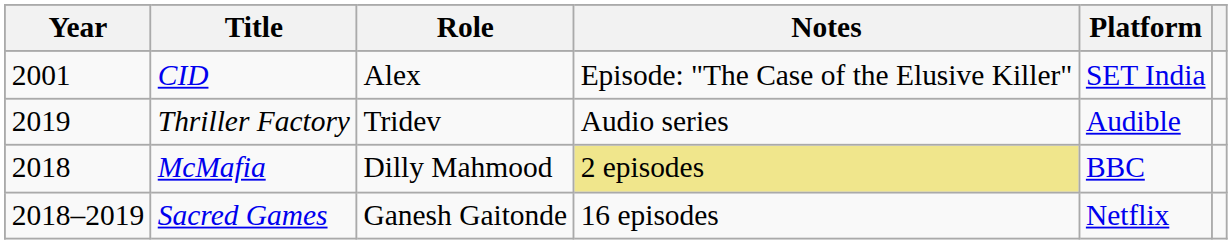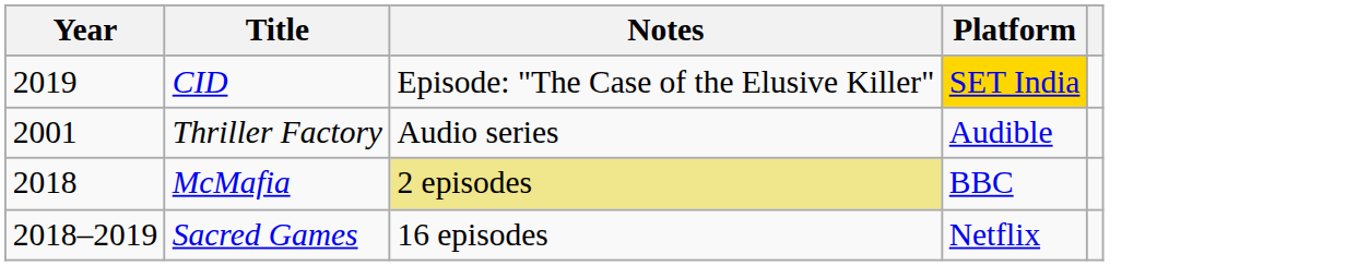- column: Role | Alex | Tridev | Dilly Mahmood | Ganesh Gaitonde
CID | Year: 2001 -> 2019
CID | Platform: no background -> gold background
Thriller Factory | Year: 2019 -> 2001
